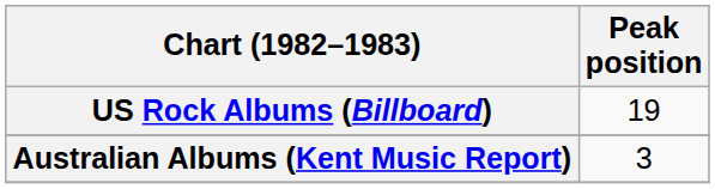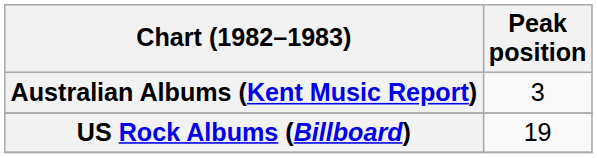rows swapped: Australian Albums (Kent Music Report) <-> US Rock Albums (Billboard)
